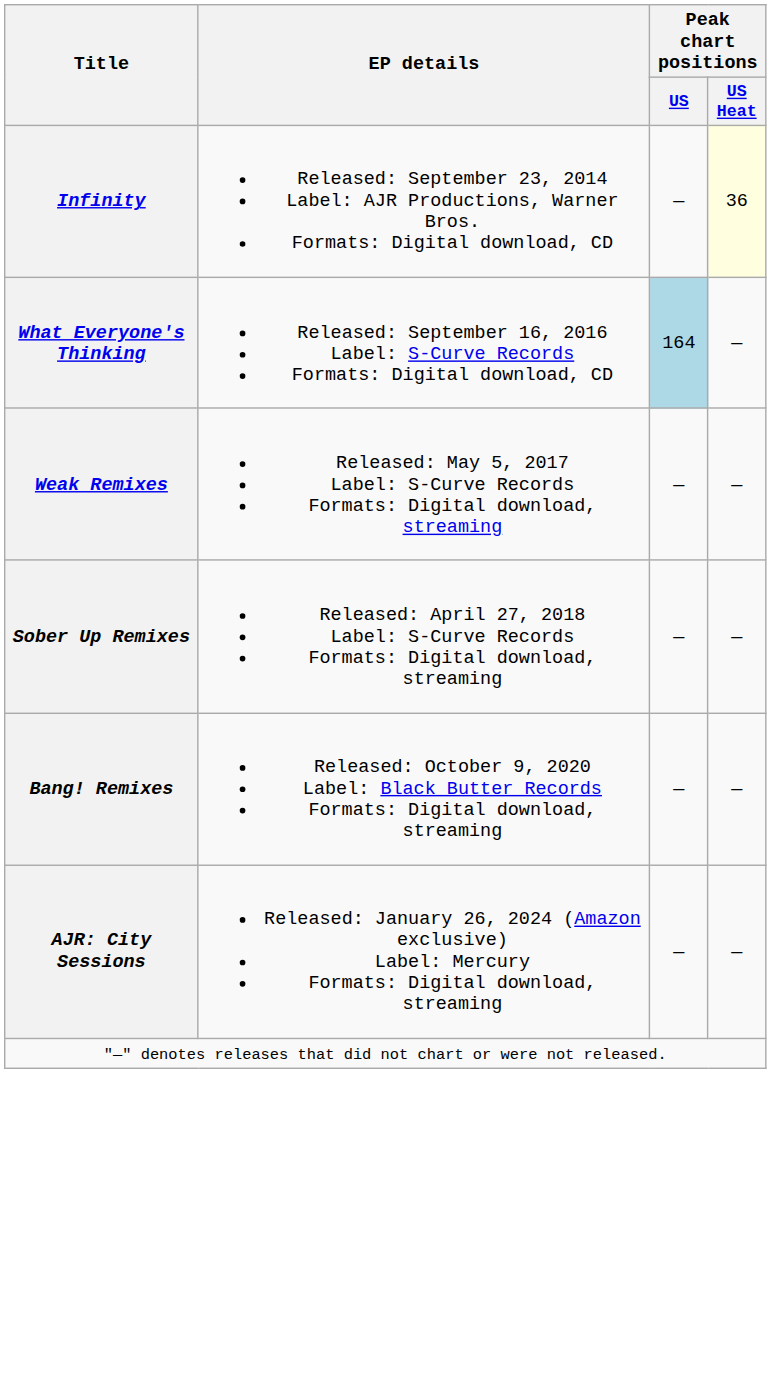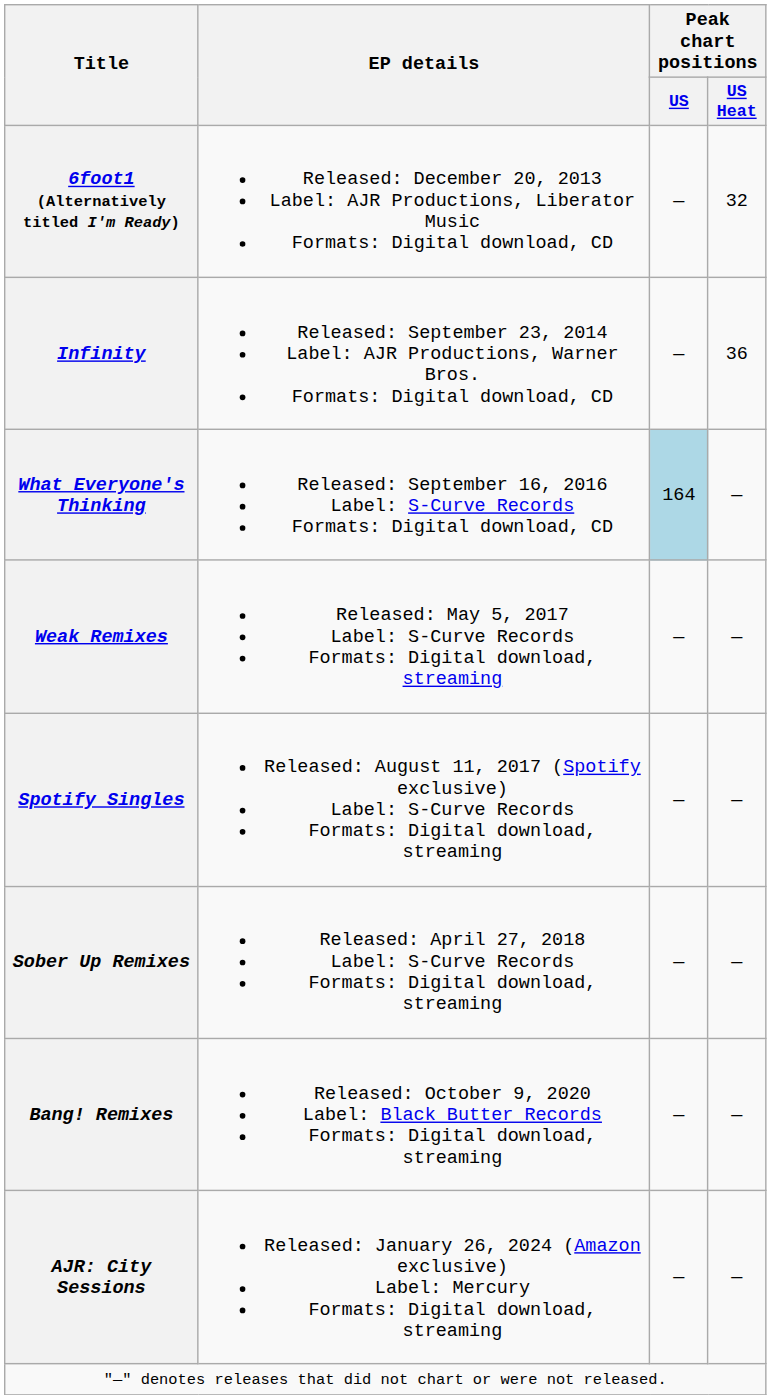+ row: 6foot1 (Alternatively titled I'm Ready) | Released: December 20, 2013 Label: AJR Productions, Liberator Music Formats: Digital download, CD | — | 32
Infinity | Peak chart positions / US Heat: lightyellow background -> no background
+ row: Spotify Singles | Released: August 11, 2017 (Spotify exclusive) Label: S-Curve Records Formats: Digital download, streaming | — | —
